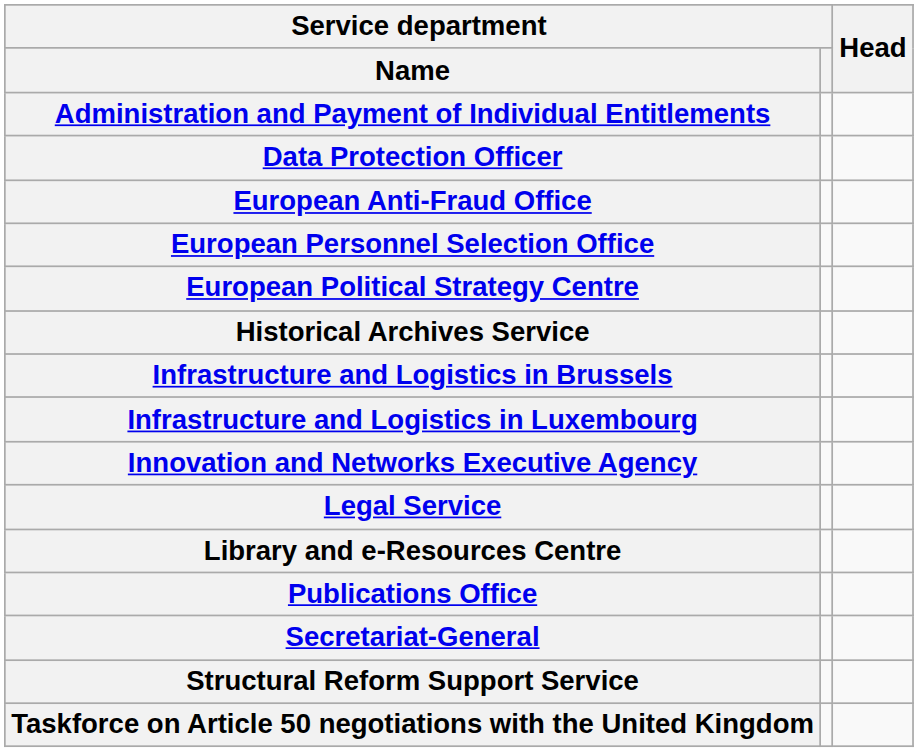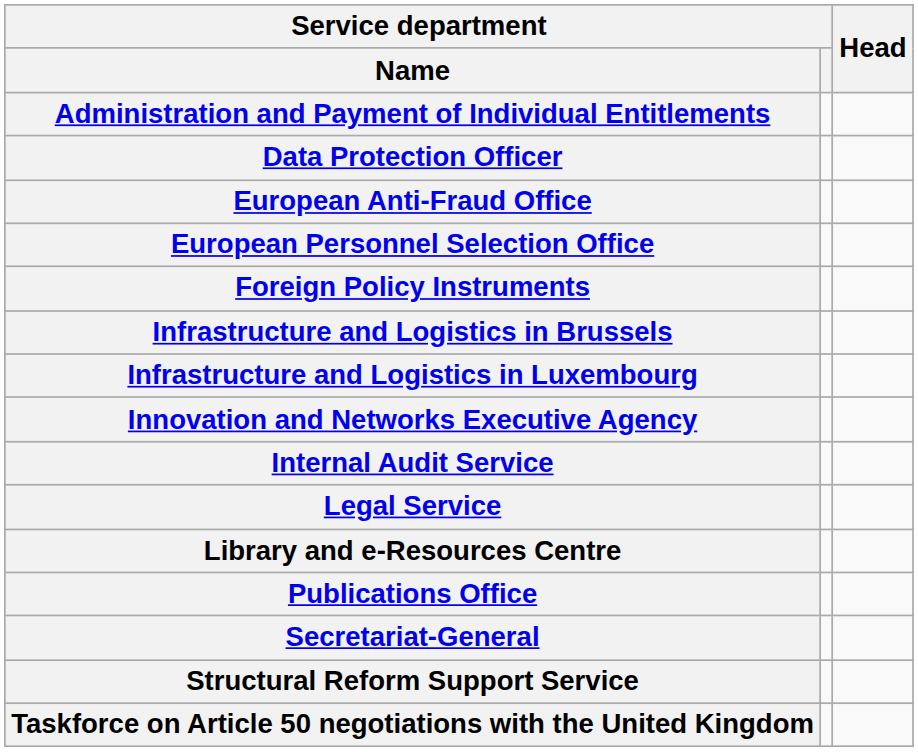- row: European Political Strategy Centre
+ row: Foreign Policy Instruments
- row: Historical Archives Service
+ row: Internal Audit Service
